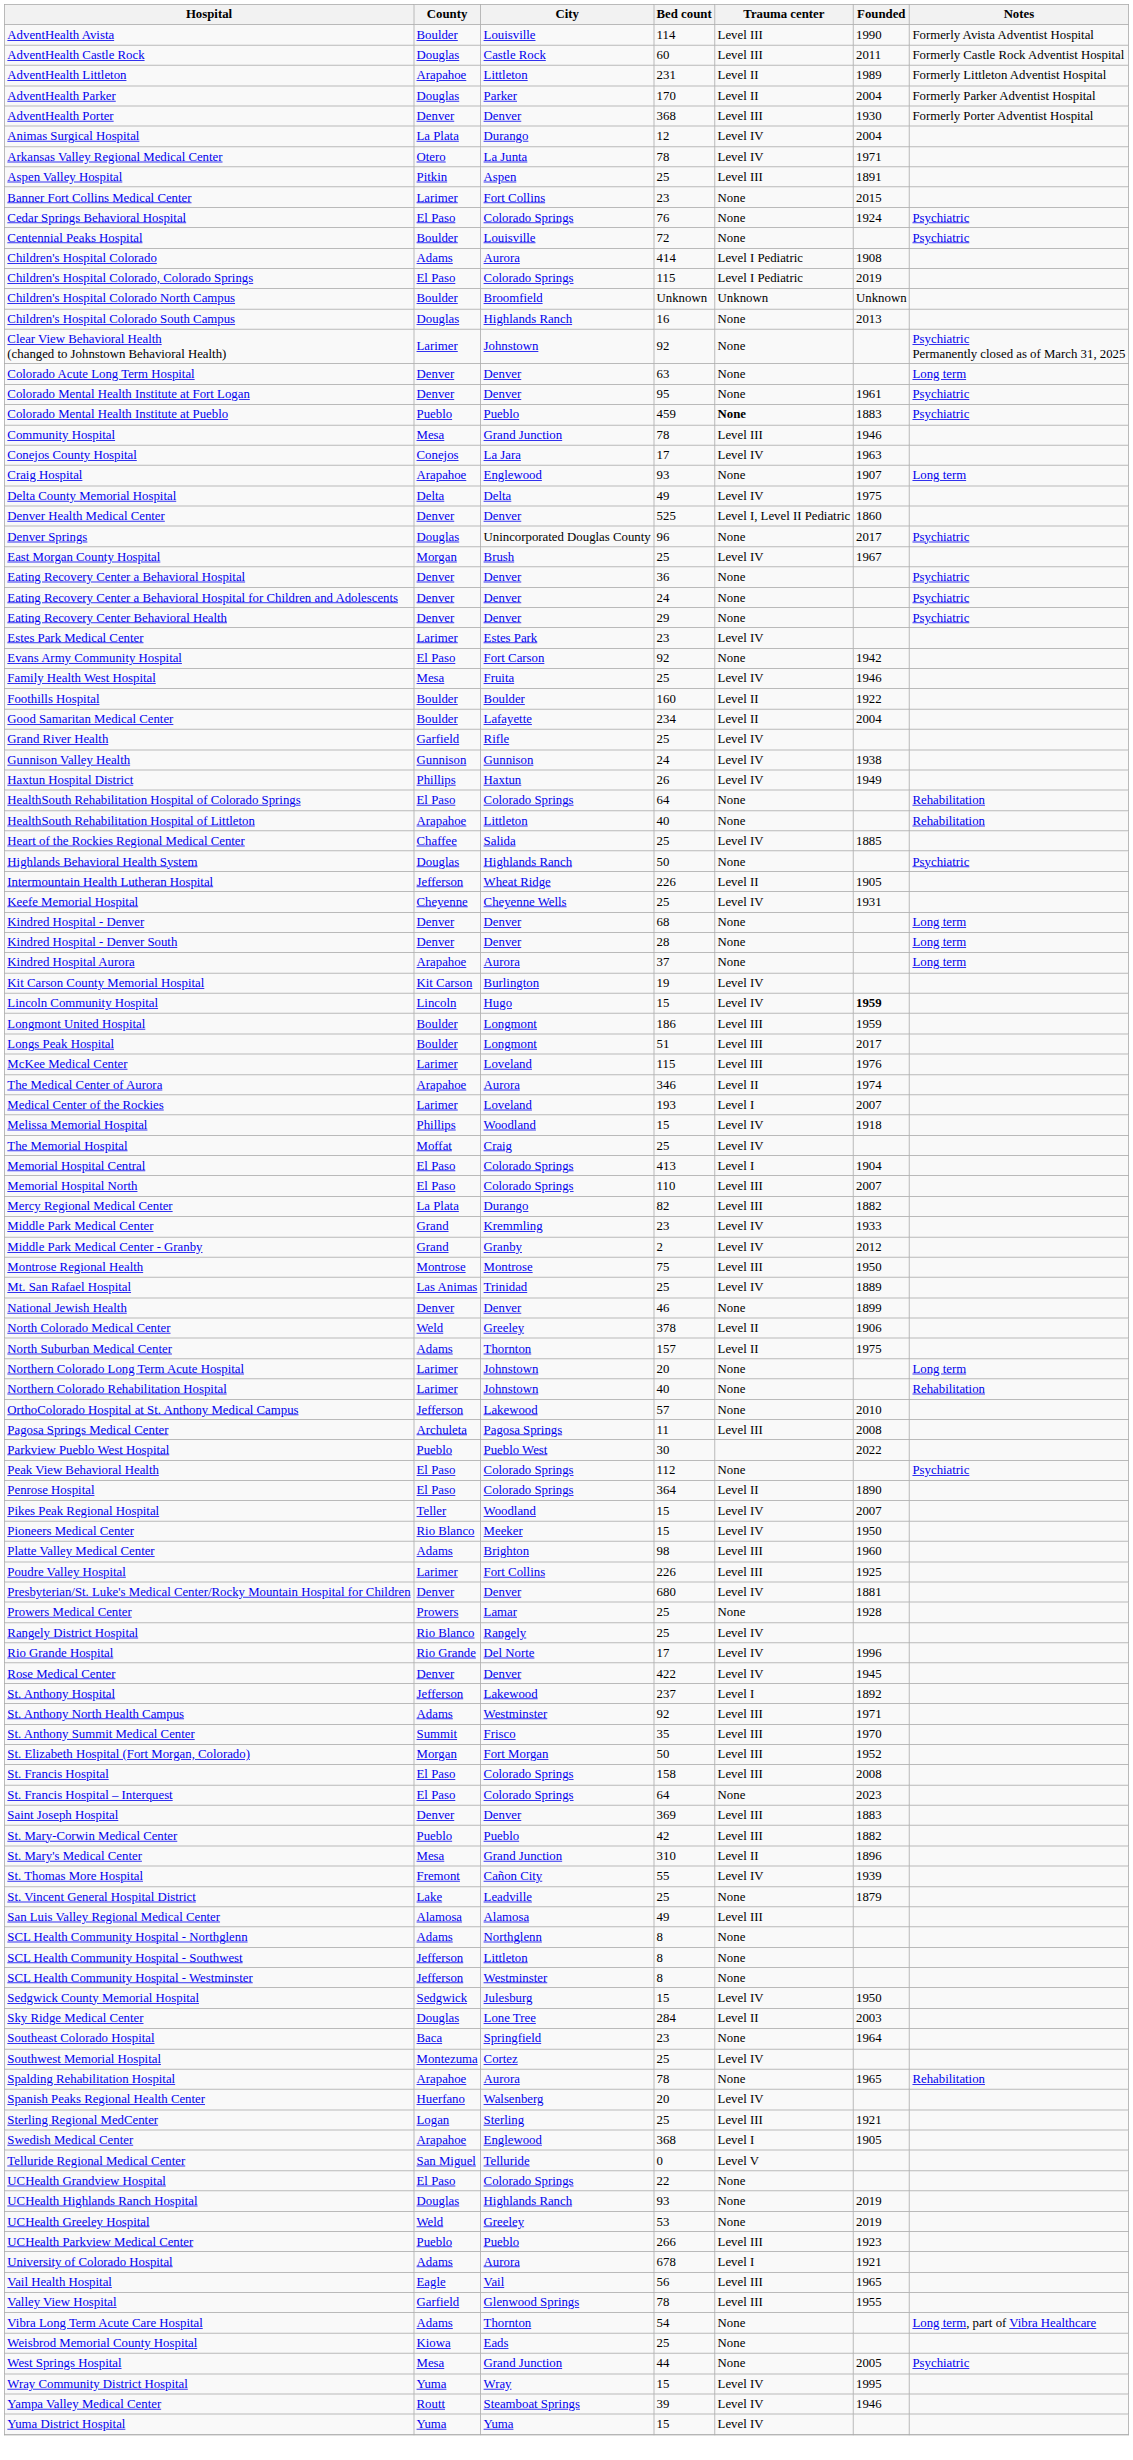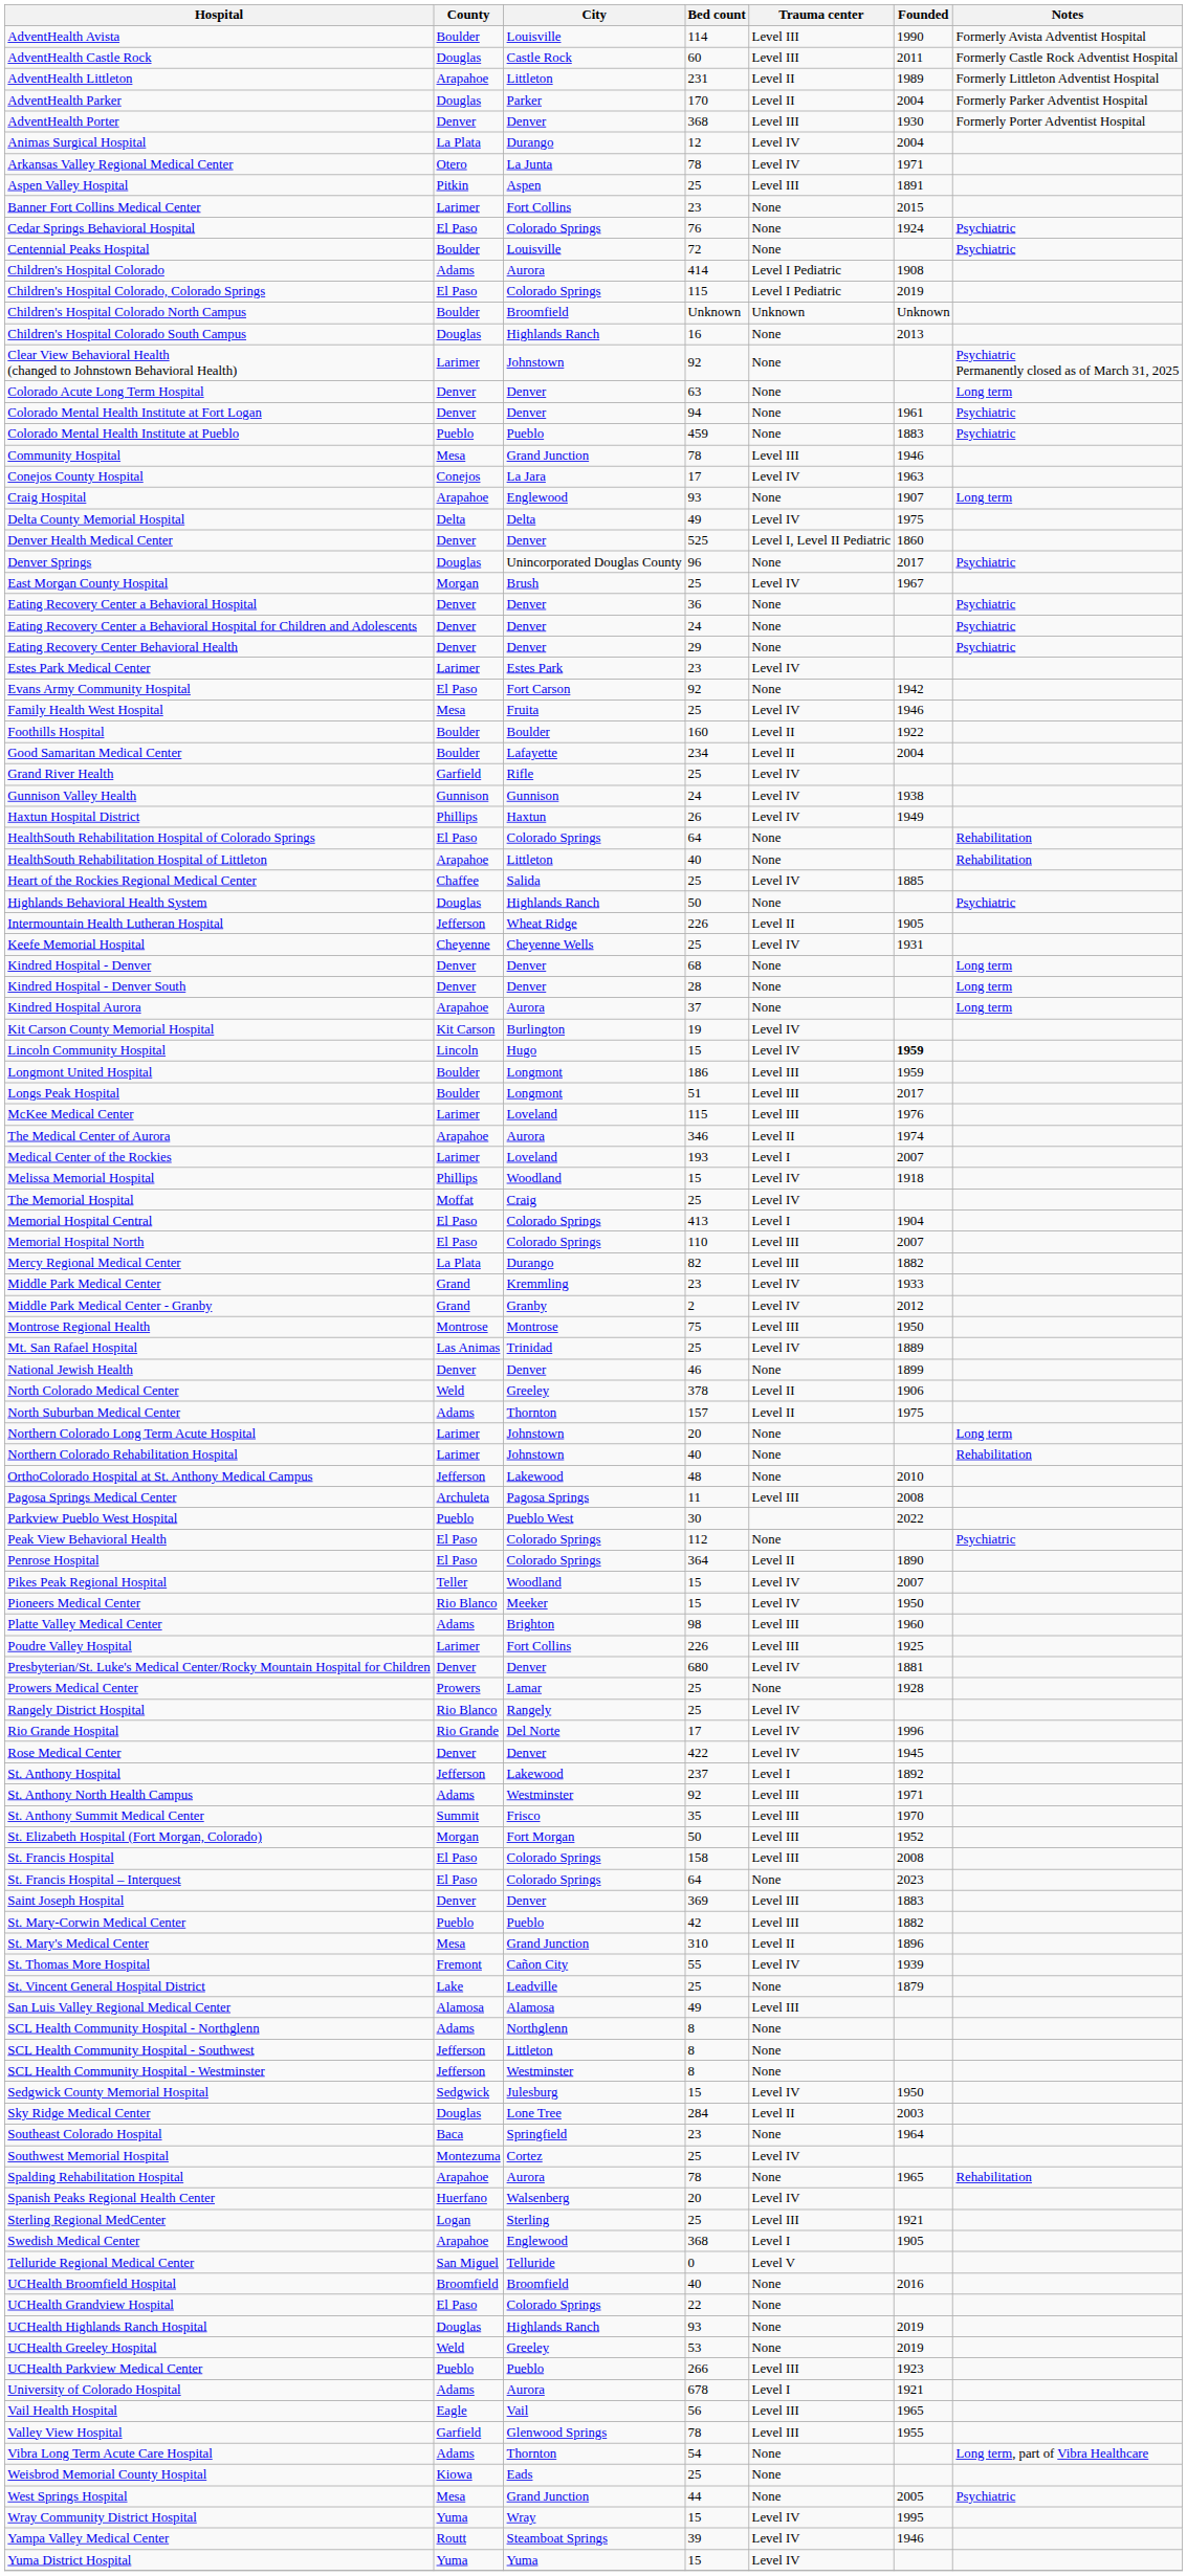Colorado Mental Health Institute at Fort Logan | Bed count: 95 -> 94
Colorado Mental Health Institute at Pueblo | Trauma center: bold -> normal
OrthoColorado Hospital at St. Anthony Medical Campus | Bed count: 57 -> 48
+ row: UCHealth Broomfield Hospital | Broomfield | Broomfield | 40 | None | 2016
